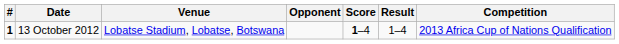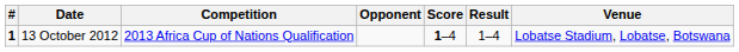columns swapped: Venue <-> Competition
